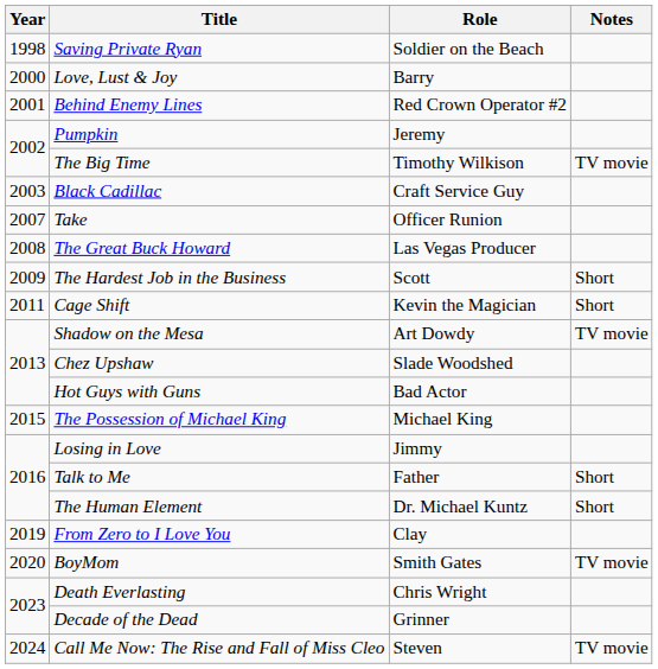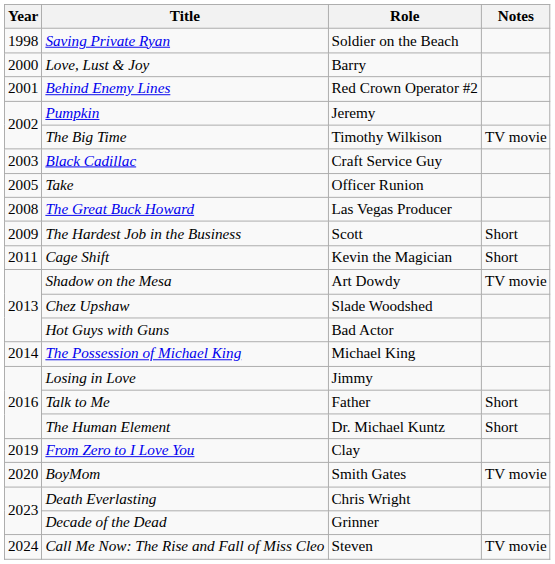Take | Year: 2007 -> 2005
The Possession of Michael King | Year: 2015 -> 2014
